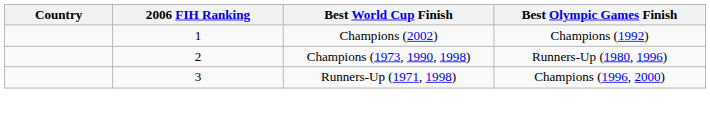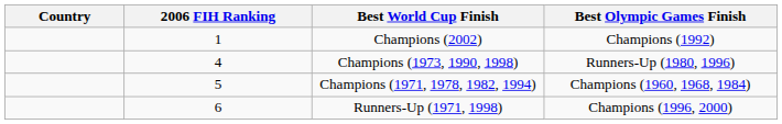Champions (1973, 1990, 1998) | 2006 FIH Ranking: 2 -> 4
+ row: 5 | Champions (1971, 1978, 1982, 1994) | Champions (1960, 1968, 1984)
Runners-Up (1971, 1998) | 2006 FIH Ranking: 3 -> 6
